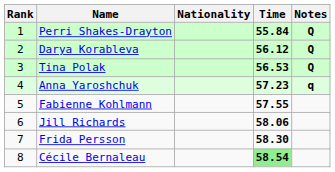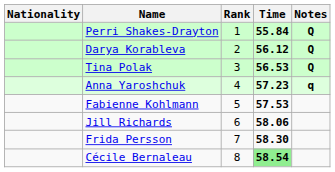columns swapped: Rank <-> Nationality
Fabienne Kohlmann | Time: 57.55 -> 57.53
